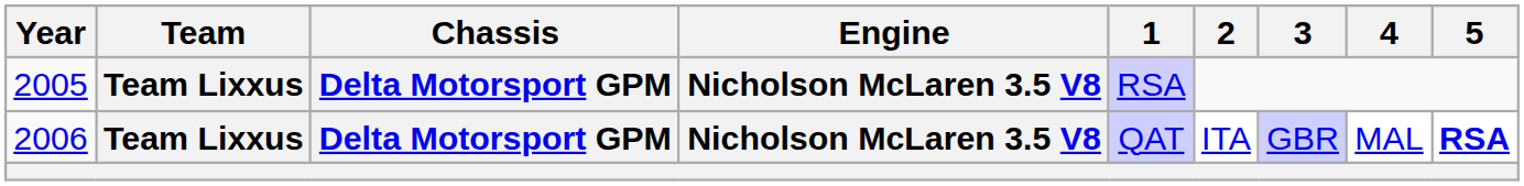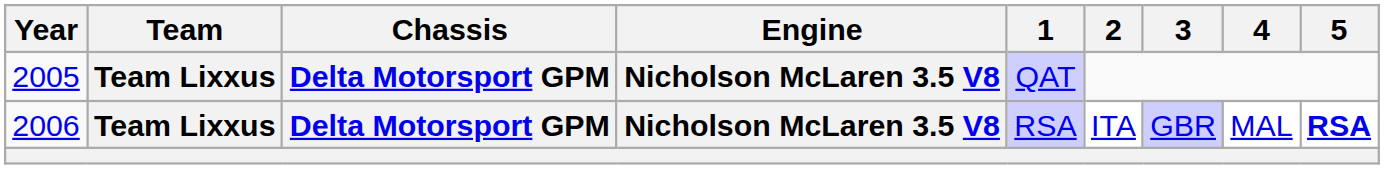2005 | 1: RSA -> QAT
2006 | 1: QAT -> RSA
